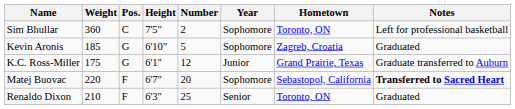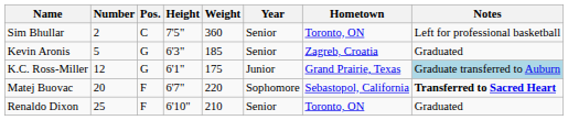columns swapped: Number <-> Weight
Sim Bhullar | Year: Sophomore -> Senior
Kevin Aronis | Height: 6'10" -> 6'3"
Kevin Aronis | Year: Sophomore -> Senior
K.C. Ross-Miller | Notes: no background -> lightblue background
Renaldo Dixon | Height: 6'3" -> 6'10"
